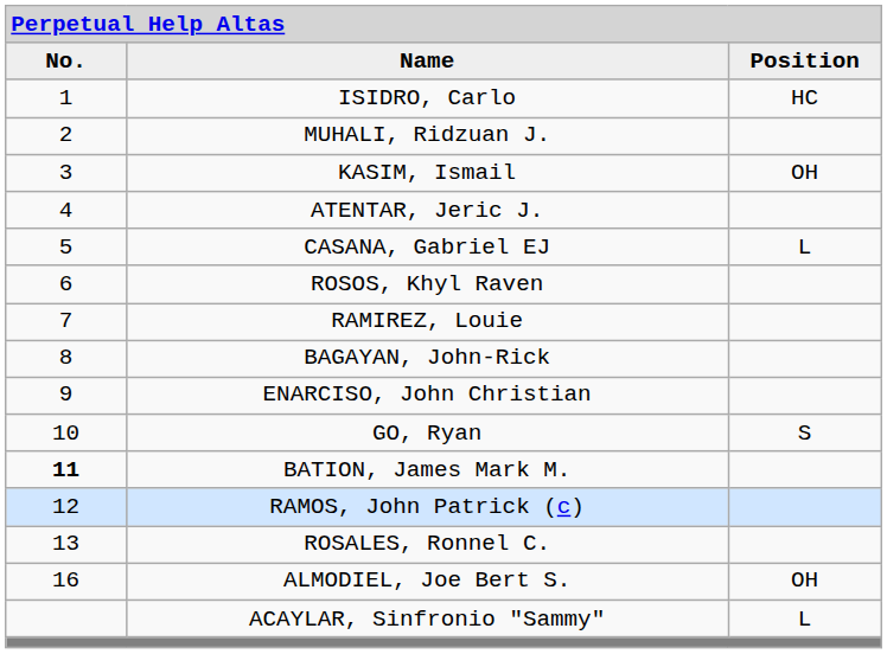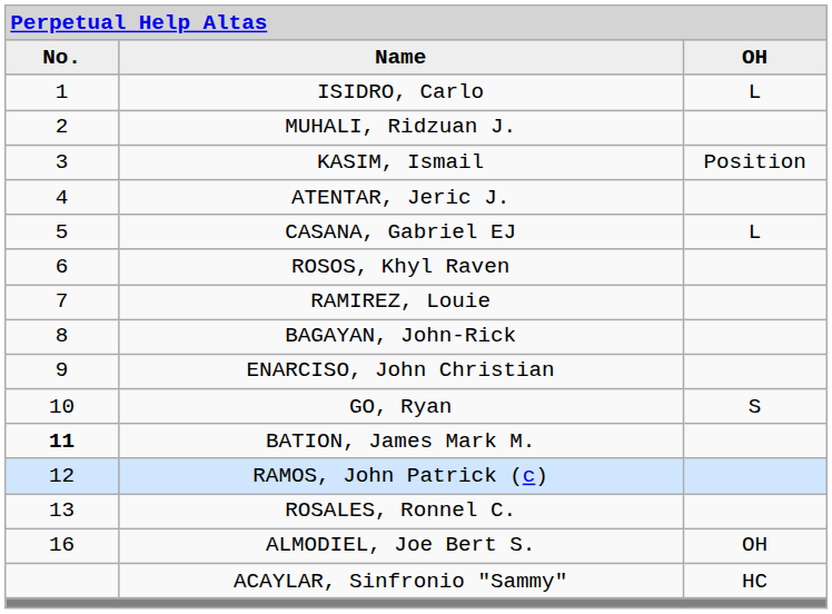Name | column 3: Position -> OH
ISIDRO, Carlo | column 3: HC -> L
KASIM, Ismail | column 3: OH -> Position
ACAYLAR, Sinfronio "Sammy" | column 3: L -> HC
